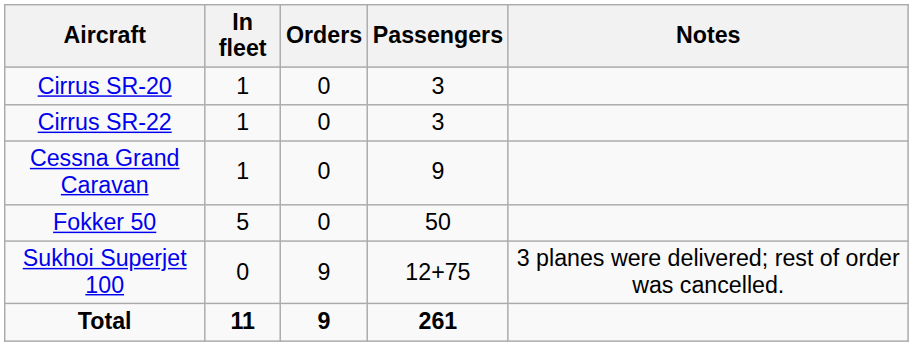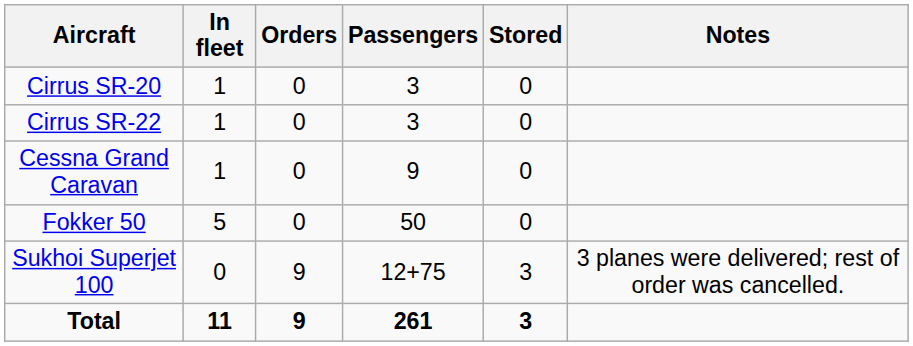+ column: Stored | 0 | 0 | 0 | 0 | 3 | 3
